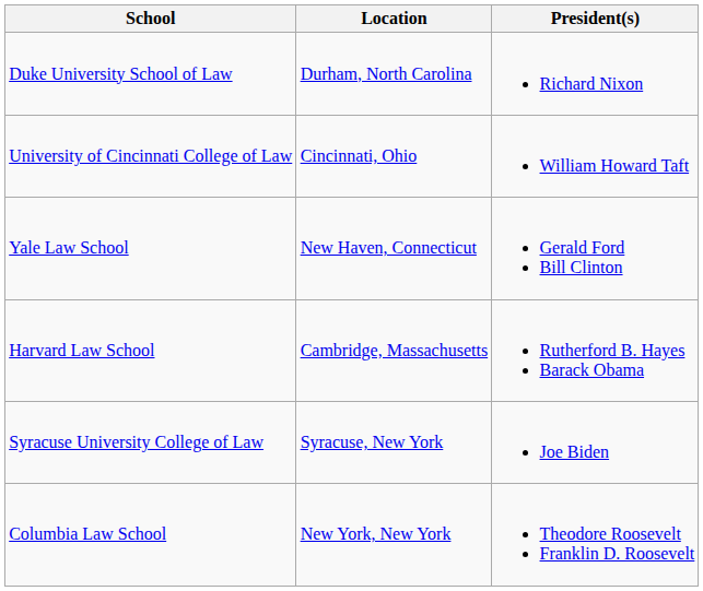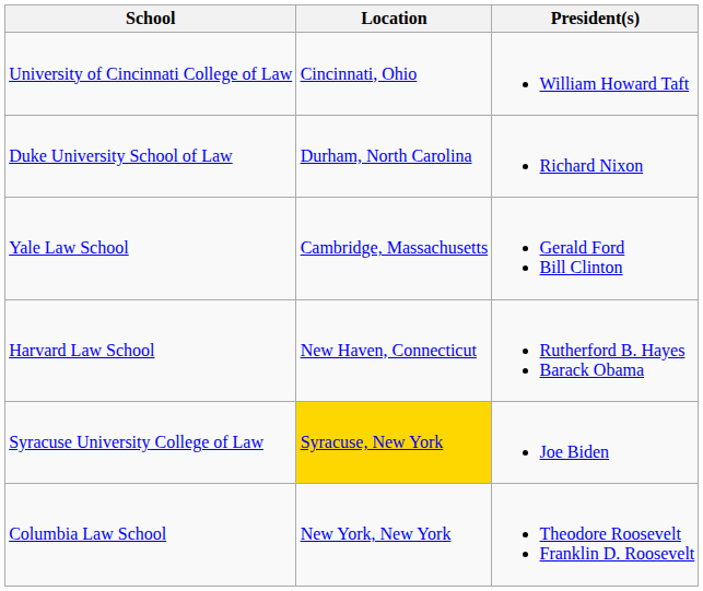rows swapped: University of Cincinnati College of Law <-> Duke University School of Law
Yale Law School | Location: New Haven, Connecticut -> Cambridge, Massachusetts
Harvard Law School | Location: Cambridge, Massachusetts -> New Haven, Connecticut
Syracuse University College of Law | Location: no background -> gold background
